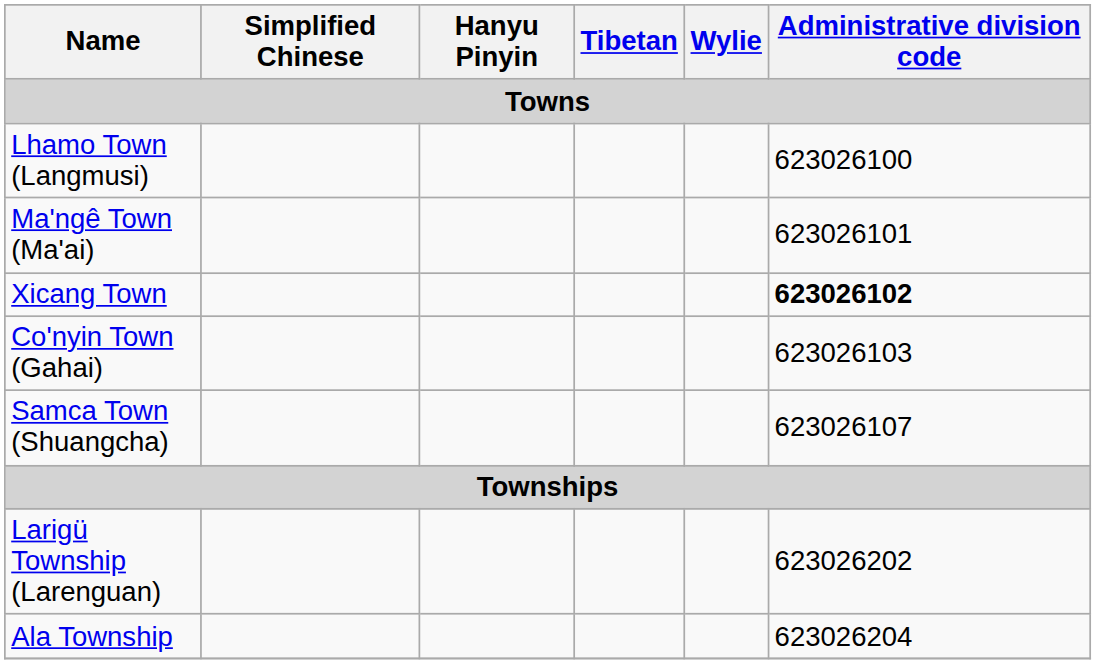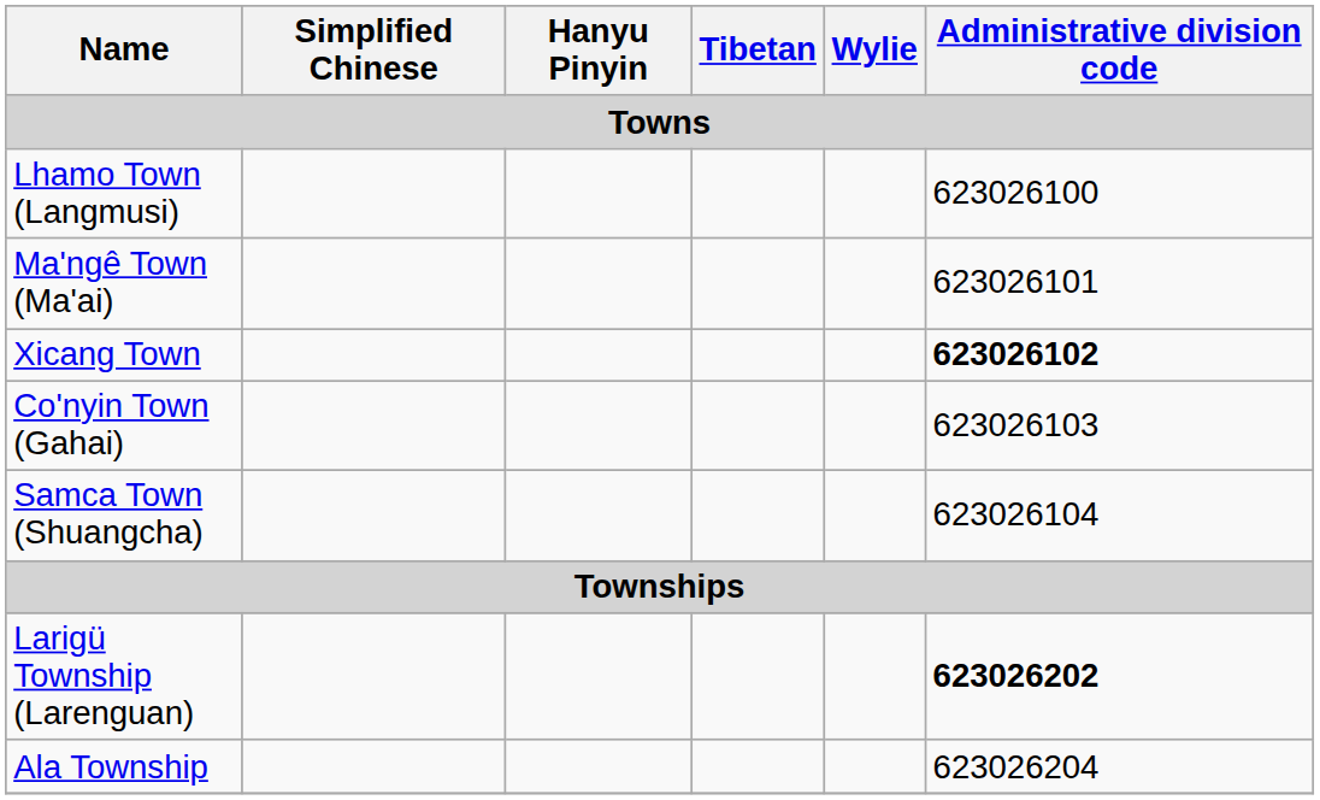Samca Town (Shuangcha) | Administrative division code: 623026107 -> 623026104
Larigü Township (Larenguan) | Administrative division code: normal -> bold
